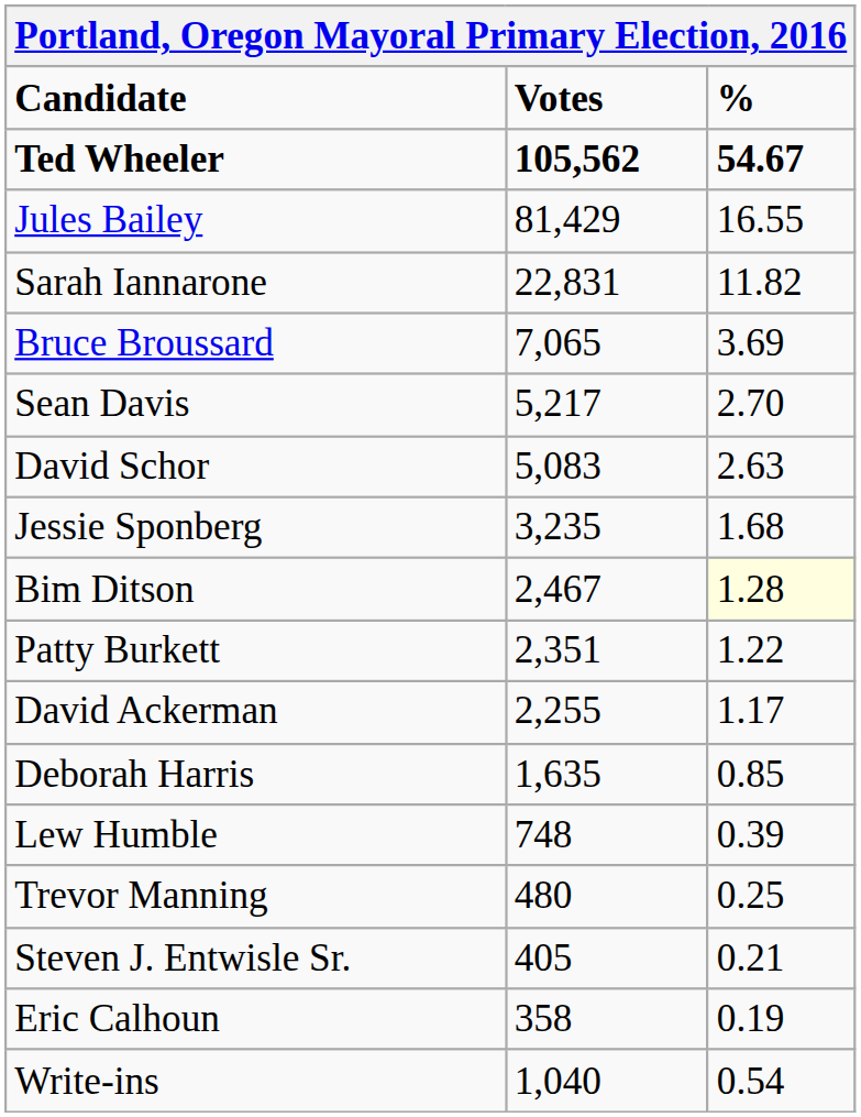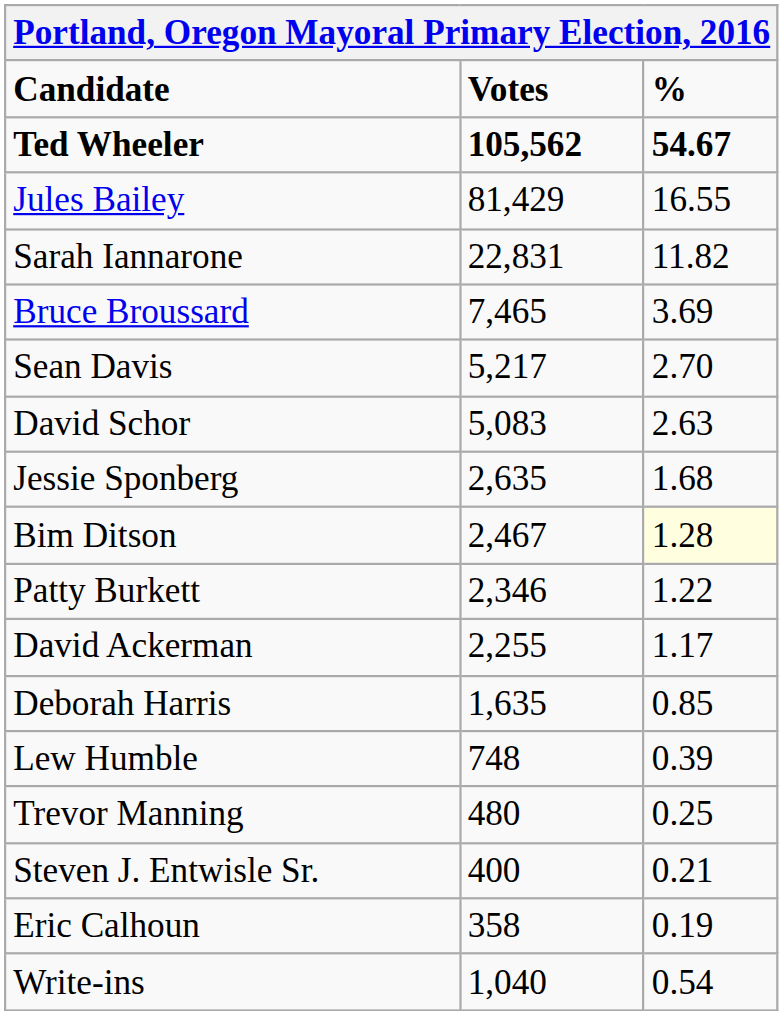Bruce Broussard | Votes: 7,065 -> 7,465
Jessie Sponberg | Votes: 3,235 -> 2,635
Patty Burkett | Votes: 2,351 -> 2,346
Steven J. Entwisle Sr. | Votes: 405 -> 400
